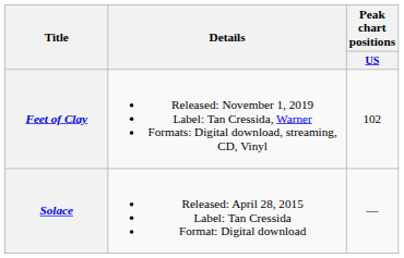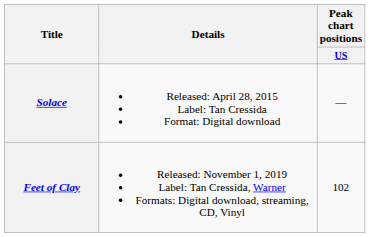rows swapped: Solace <-> Feet of Clay
